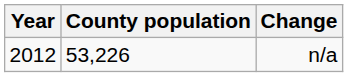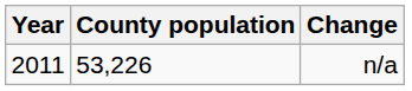n/a | Year: 2012 -> 2011
